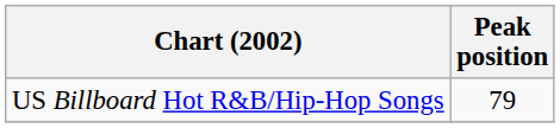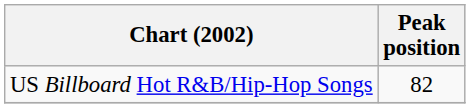US Billboard Hot R&B/Hip-Hop Songs | Peak position: 79 -> 82
